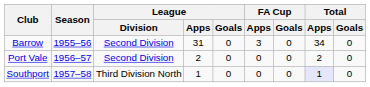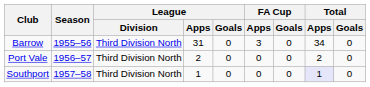Barrow | League / Division: Second Division -> Third Division North
Port Vale | League / Division: Second Division -> Third Division North
